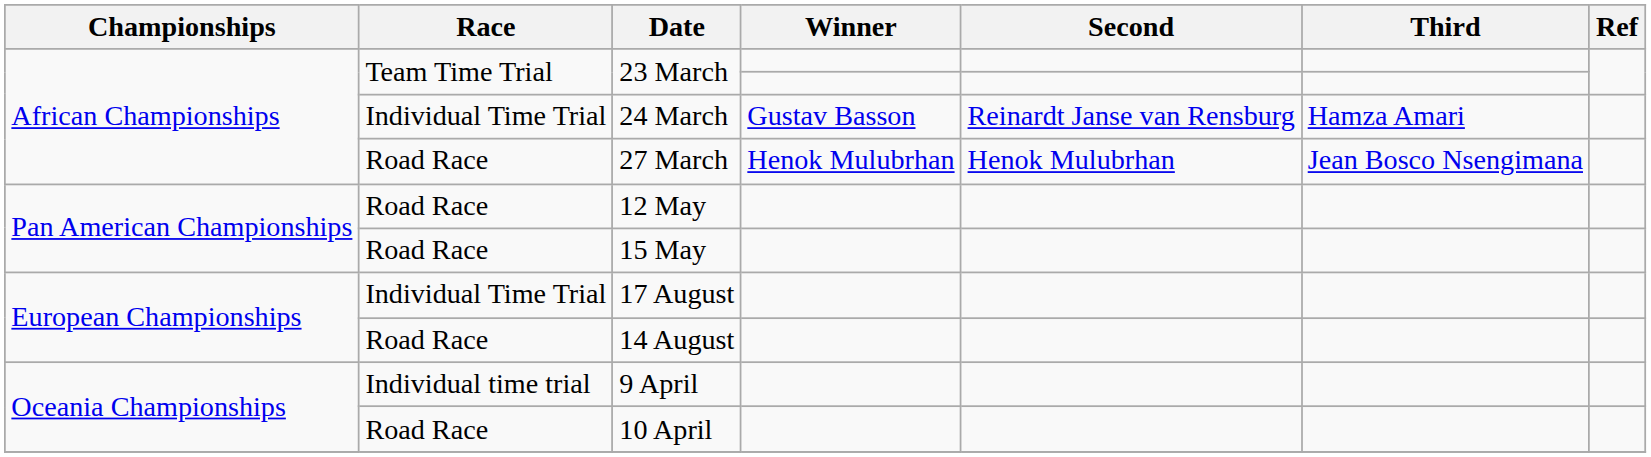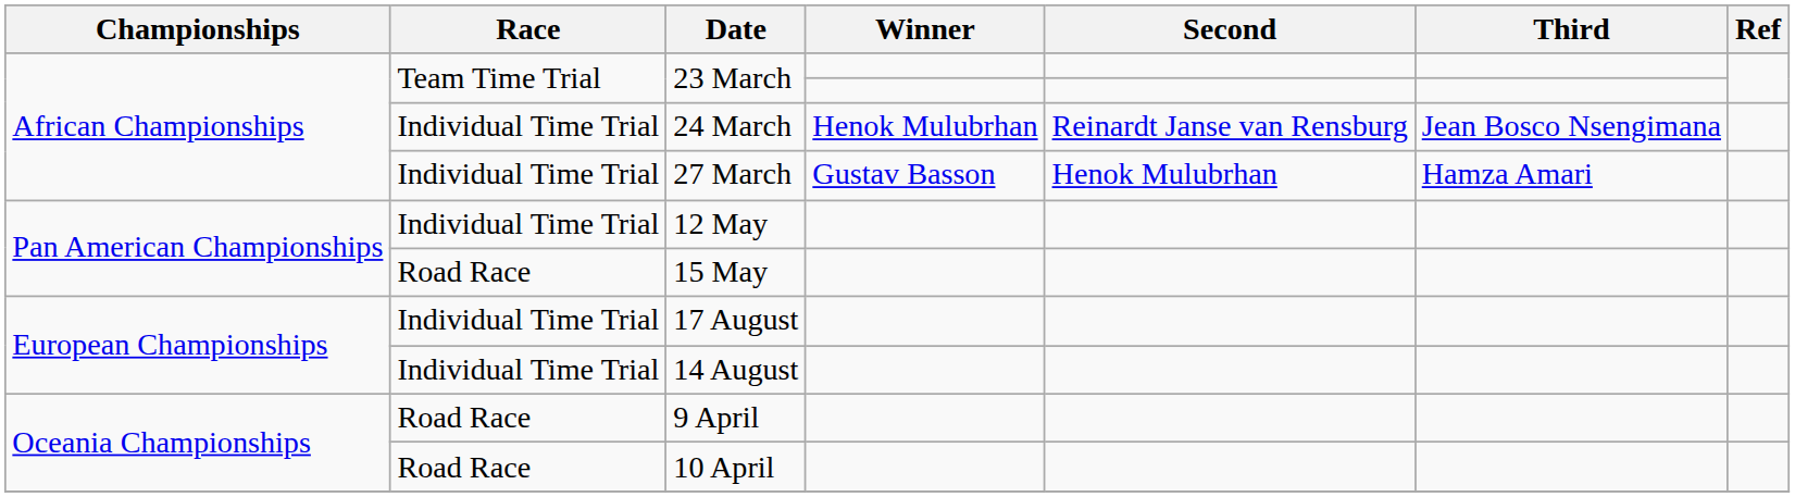24 March | Winner: Gustav Basson -> Henok Mulubrhan
24 March | Third: Hamza Amari -> Jean Bosco Nsengimana
27 March | Race: Road Race -> Individual Time Trial
27 March | Winner: Henok Mulubrhan -> Gustav Basson
27 March | Third: Jean Bosco Nsengimana -> Hamza Amari
12 May | Race: Road Race -> Individual Time Trial
14 August | Race: Road Race -> Individual Time Trial
9 April | Race: Individual time trial -> Road Race
